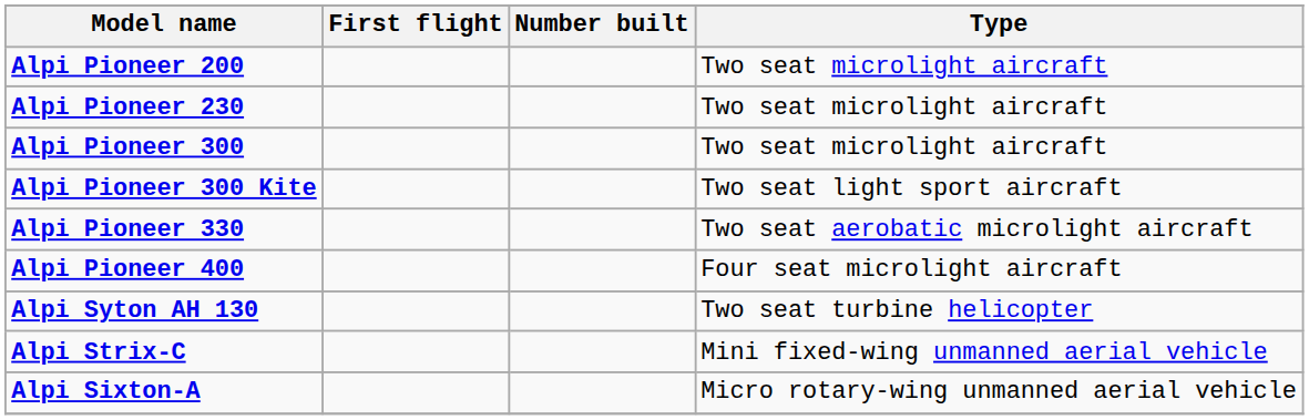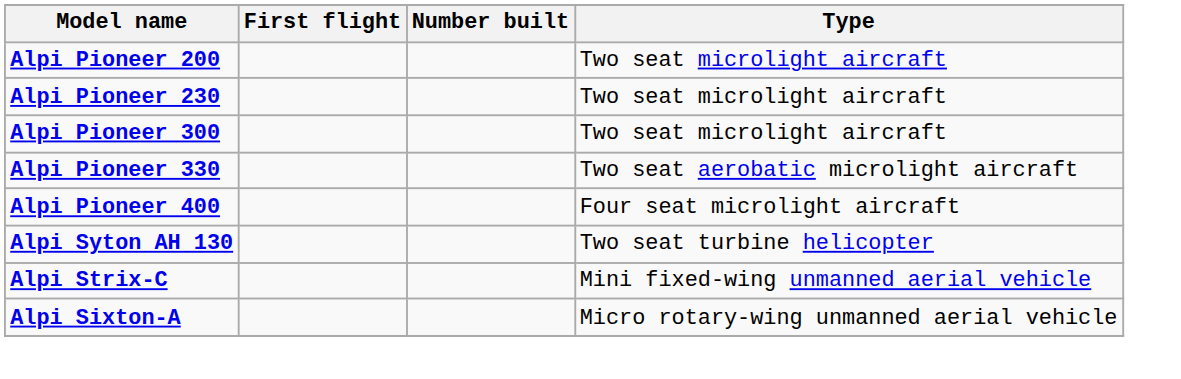- row: Alpi Pioneer 300 Kite | Two seat light sport aircraft
